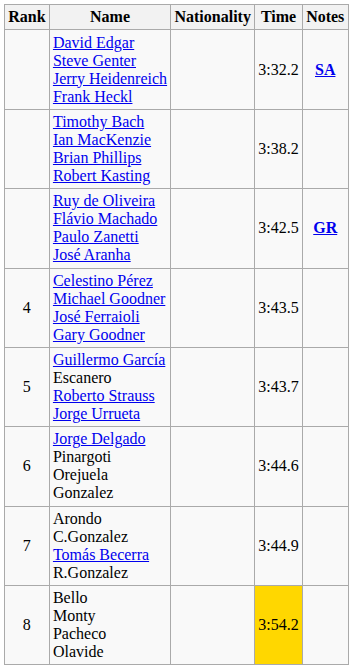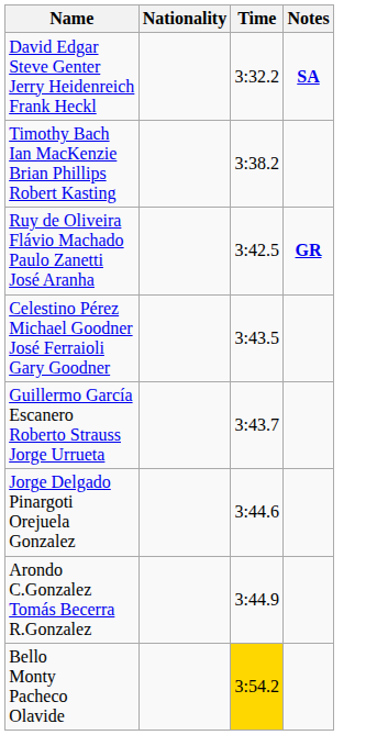- column: Rank | 4 | 5 | 6 | 7 | 8
